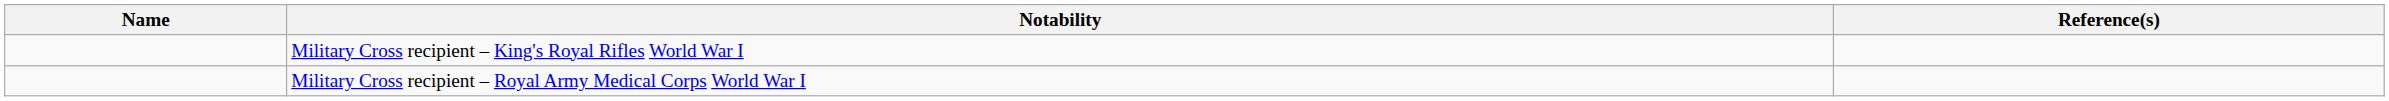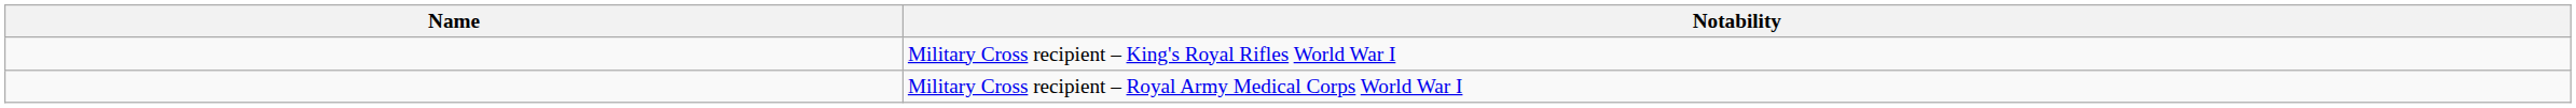- column: Reference(s)
